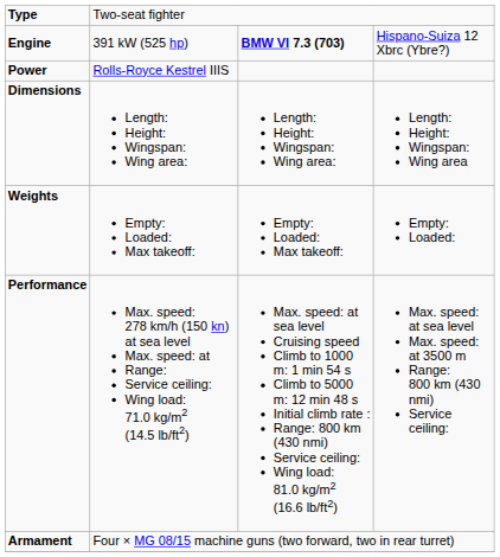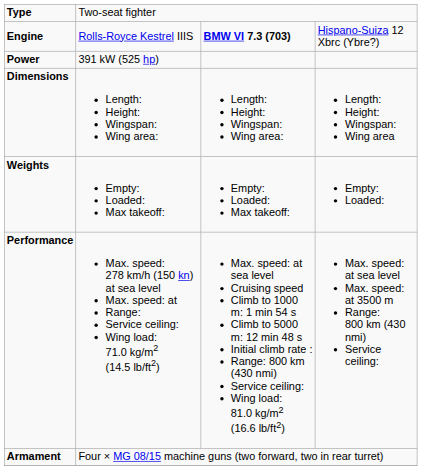Engine | column 2: 391 kW (525 hp) -> Rolls-Royce Kestrel IIIS
Power | column 2: Rolls-Royce Kestrel IIIS -> 391 kW (525 hp)
